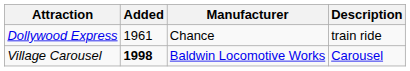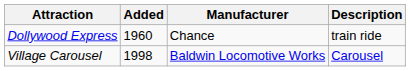Dollywood Express | Added: 1961 -> 1960
Village Carousel | Added: bold -> normal
